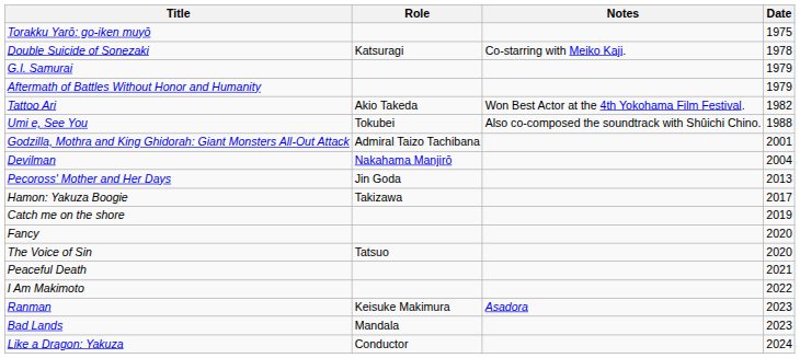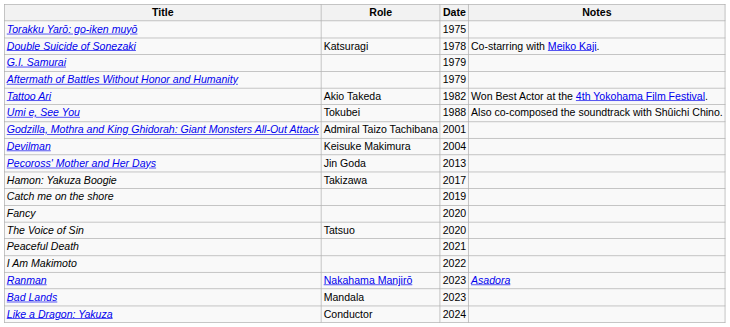columns swapped: Date <-> Notes
Devilman | Role: Nakahama Manjirō -> Keisuke Makimura
Ranman | Role: Keisuke Makimura -> Nakahama Manjirō
